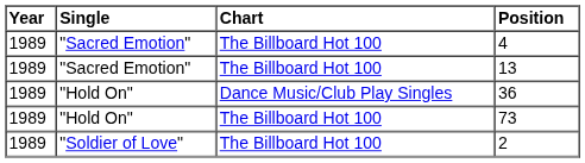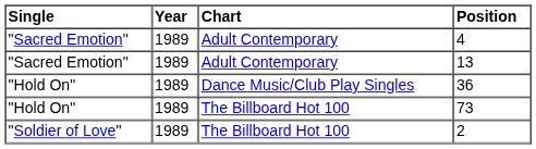columns swapped: Year <-> Single
4 | Chart: The Billboard Hot 100 -> Adult Contemporary
13 | Chart: The Billboard Hot 100 -> Adult Contemporary
